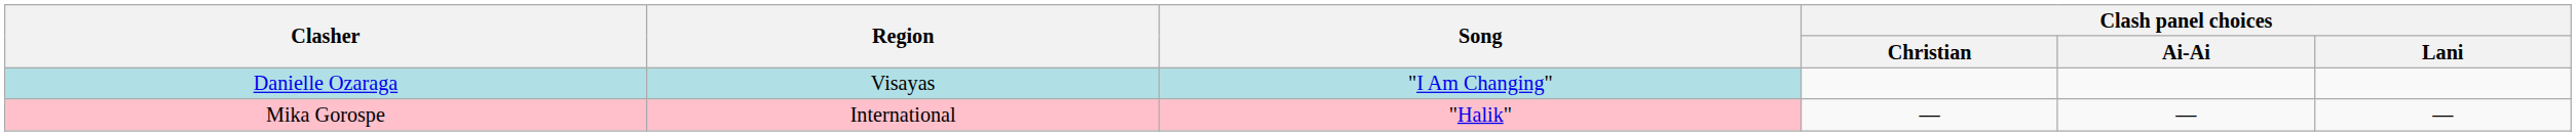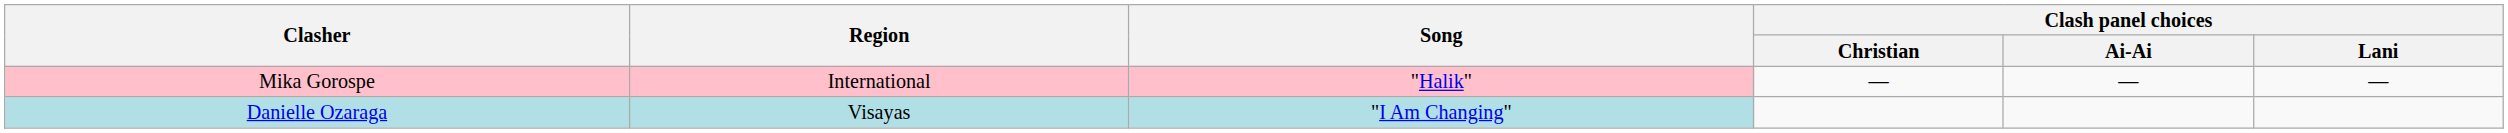rows swapped: Danielle Ozaraga <-> Mika Gorospe
